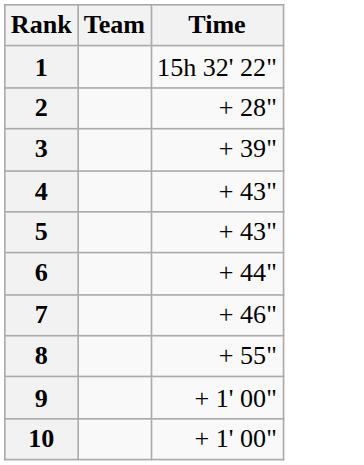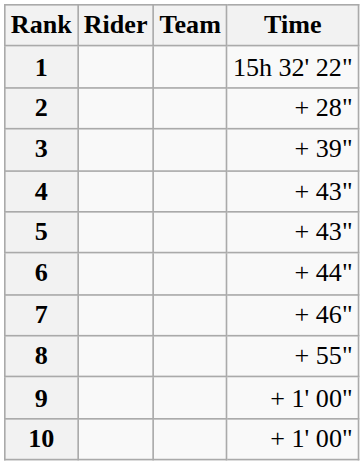+ column: Rider
